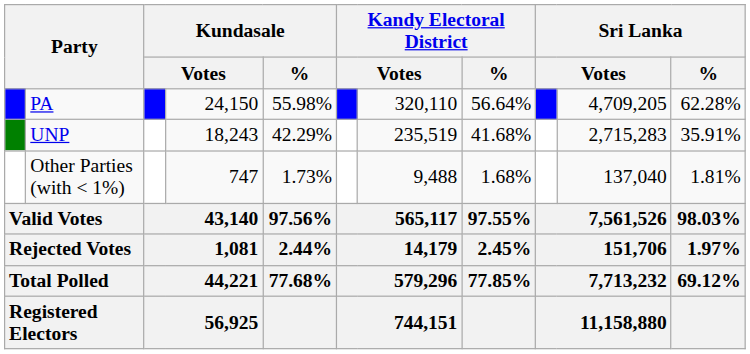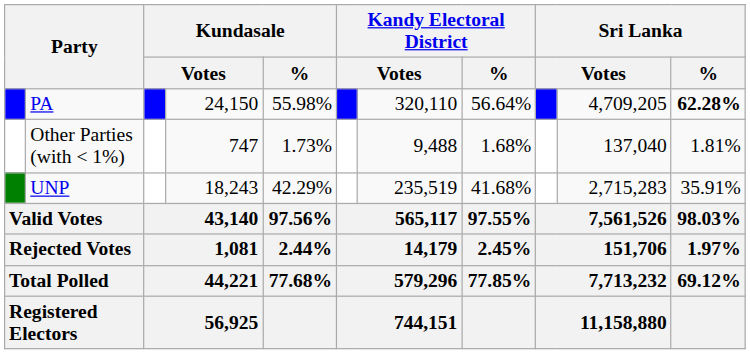PA | Sri Lanka / %: normal -> bold
rows swapped: UNP <-> Other Parties (with < 1%)
